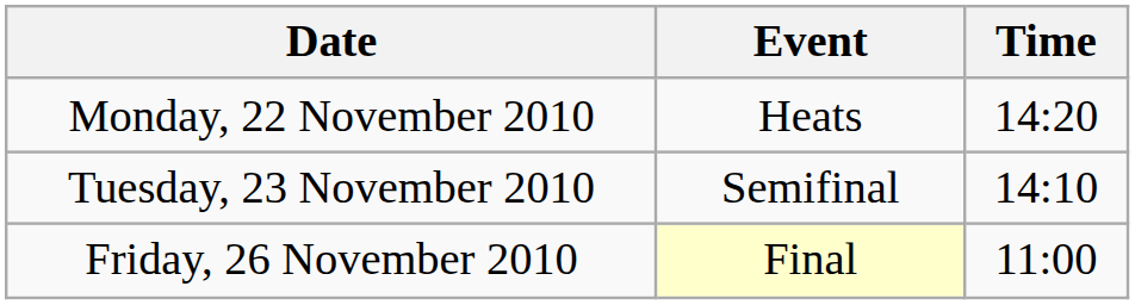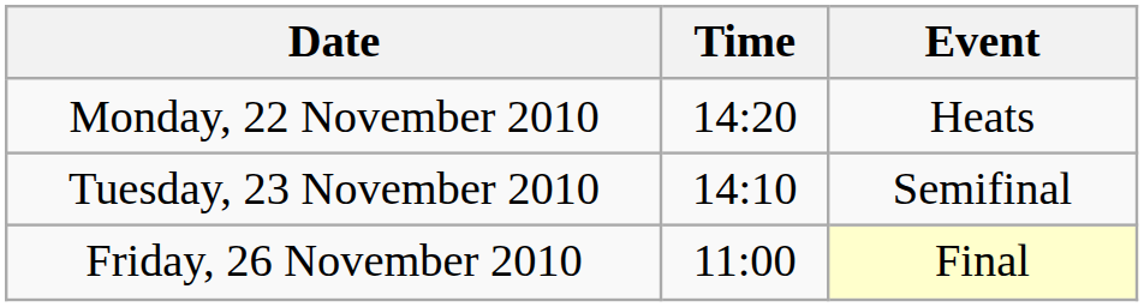columns swapped: Time <-> Event
